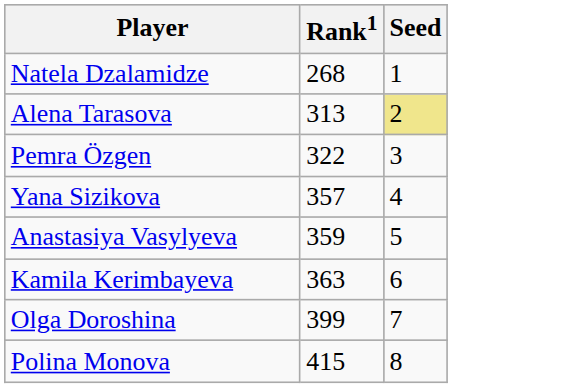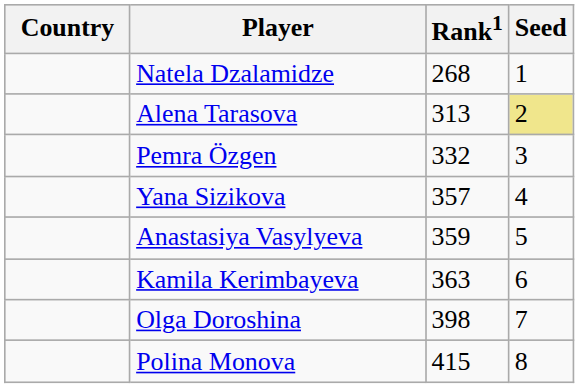+ column: Country
Pemra Özgen | Rank1: 322 -> 332
Olga Doroshina | Rank1: 399 -> 398
